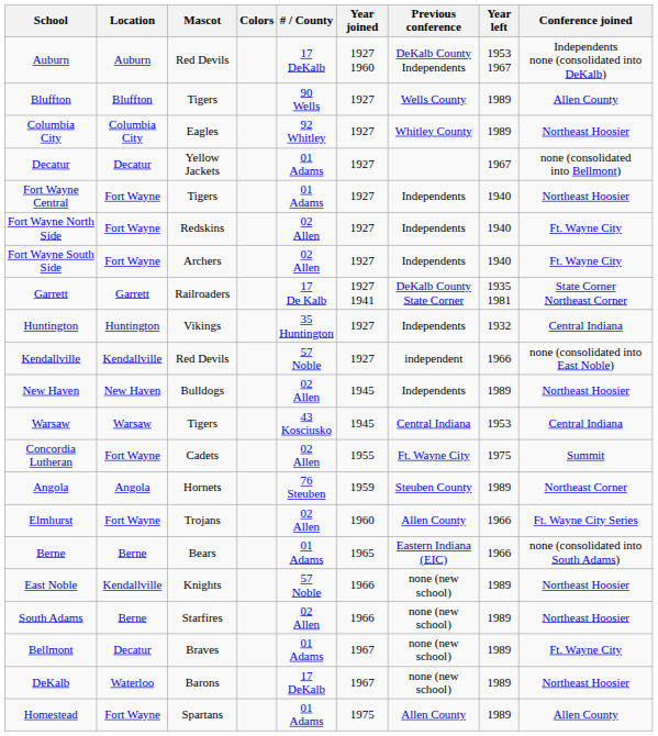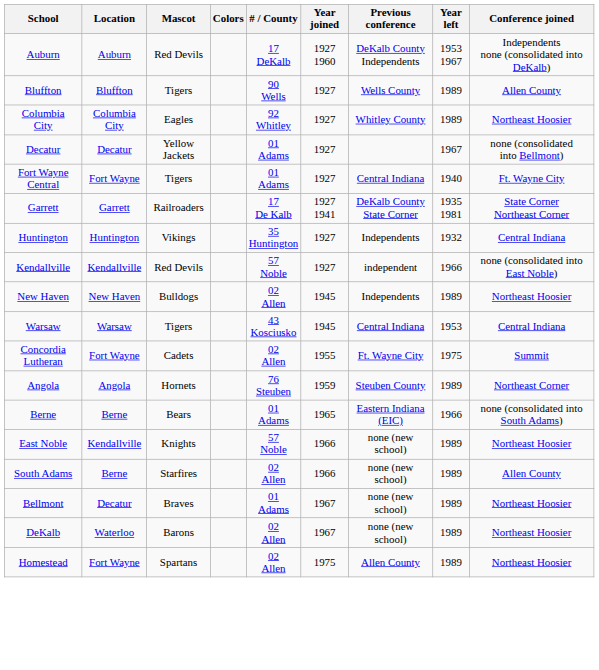Fort Wayne Central | Previous conference: Independents -> Central Indiana
Fort Wayne Central | Conference joined: Northeast Hoosier -> Ft. Wayne City
- row: Fort Wayne North Side | Fort Wayne | Redskins | 02 Allen | 1927 | Independents | 1940 | Ft. Wayne City
- row: Fort Wayne South Side | Fort Wayne | Archers | 02 Allen | 1927 | Independents | 1940 | Ft. Wayne City
- row: Elmhurst | Fort Wayne | Trojans | 02 Allen | 1960 | Allen County | 1966 | Ft. Wayne City Series
South Adams | Conference joined: Northeast Hoosier -> Allen County
Bellmont | Conference joined: Ft. Wayne City -> Northeast Hoosier
DeKalb | # / County: 17 DeKalb -> 02 Allen
Homestead | # / County: 01 Adams -> 02 Allen
Homestead | Conference joined: Allen County -> Northeast Hoosier
